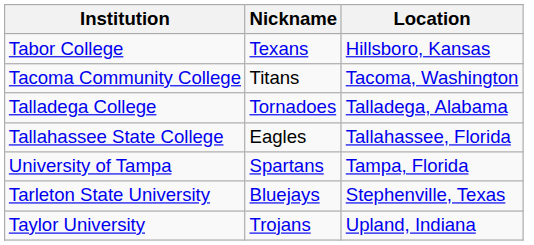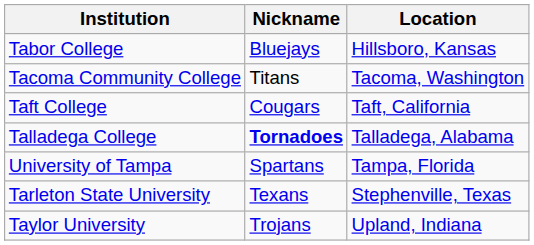Tabor College | Nickname: Texans -> Bluejays
+ row: Taft College | Cougars | Taft, California
Talladega College | Nickname: normal -> bold
- row: Tallahassee State College | Eagles | Tallahassee, Florida
Tarleton State University | Nickname: Bluejays -> Texans
